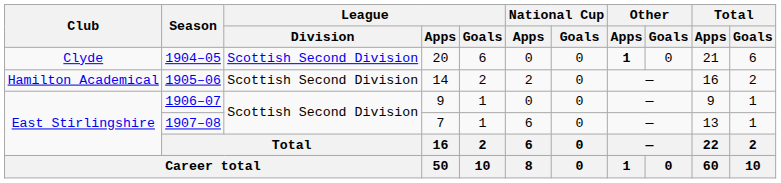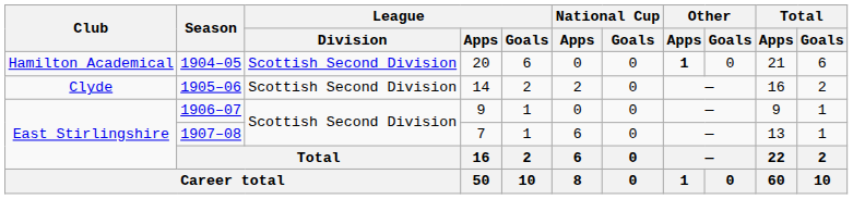1904–05 | Club: Clyde -> Hamilton Academical
1905–06 | Club: Hamilton Academical -> Clyde
